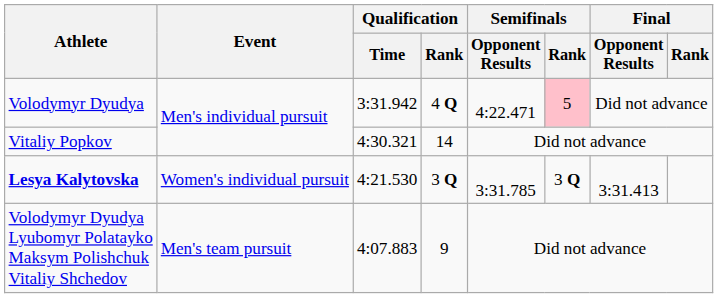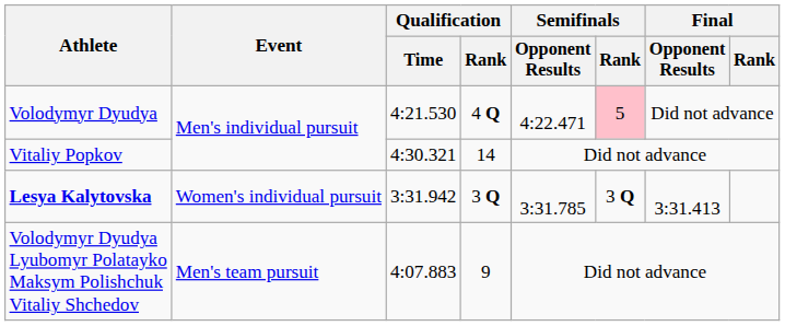Volodymyr Dyudya | Qualification / Time: 3:31.942 -> 4:21.530
Lesya Kalytovska | Qualification / Time: 4:21.530 -> 3:31.942
